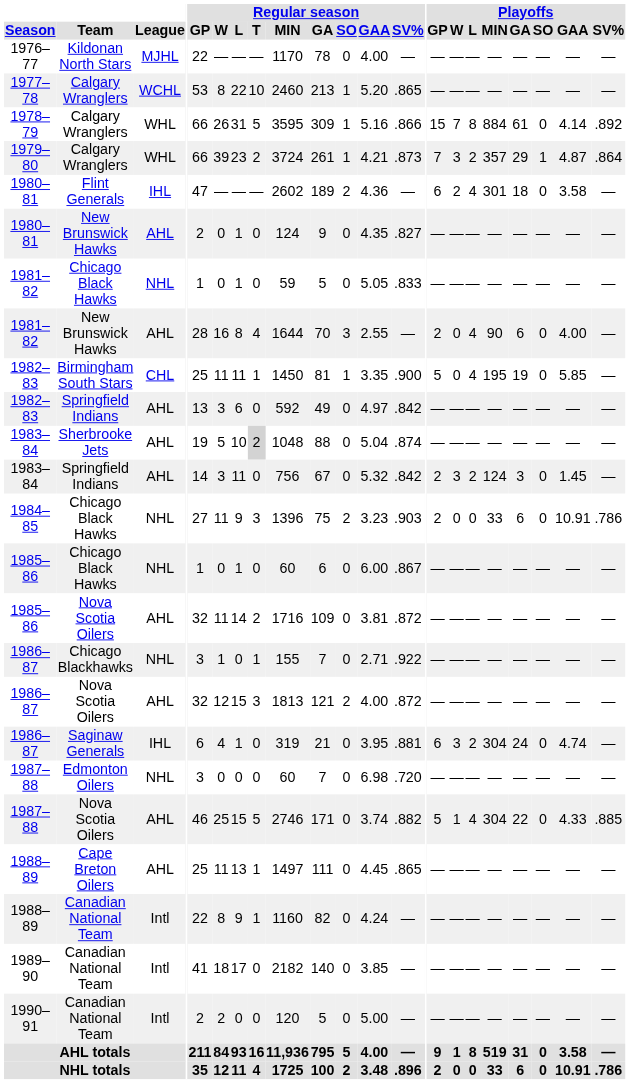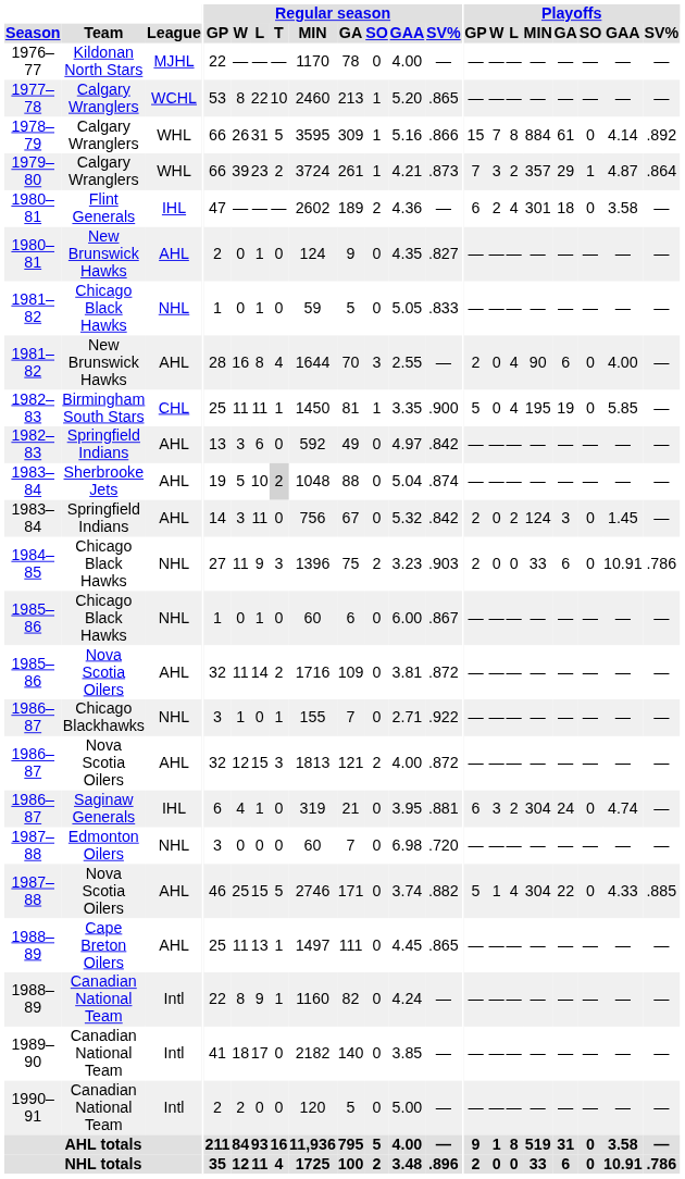1983–84 / Springfield Indians | Playoffs / W: 3 -> 0
